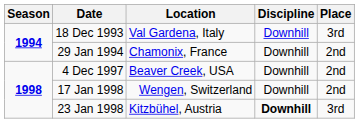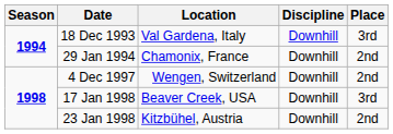4 Dec 1997 | Location: Beaver Creek, USA -> Wengen, Switzerland
17 Jan 1998 | Location: Wengen, Switzerland -> Beaver Creek, USA
17 Jan 1998 | Place: 2nd -> 3rd
23 Jan 1998 | Discipline: bold -> normal
23 Jan 1998 | Place: 3rd -> 2nd
